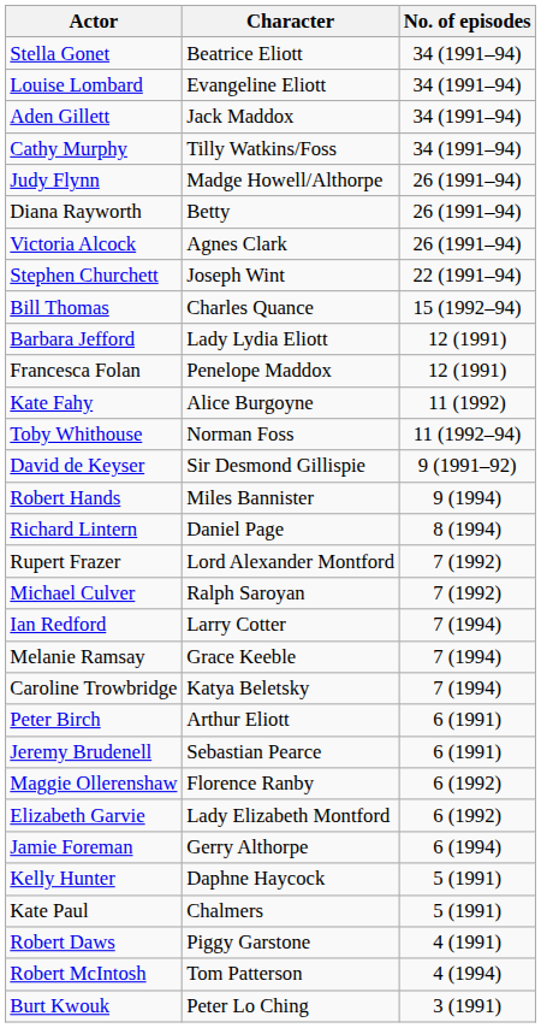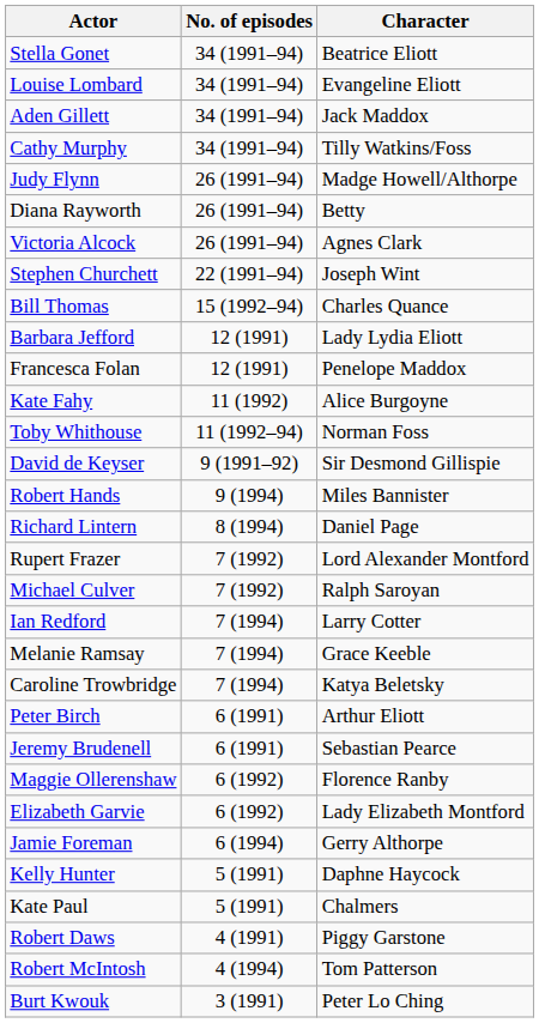columns swapped: Character <-> No. of episodes
